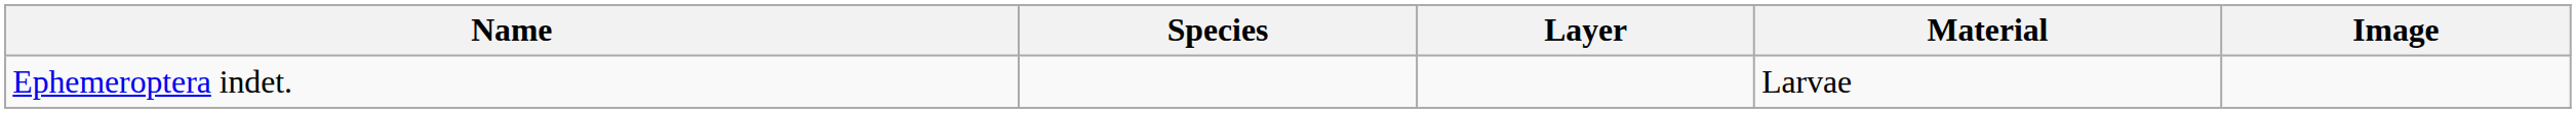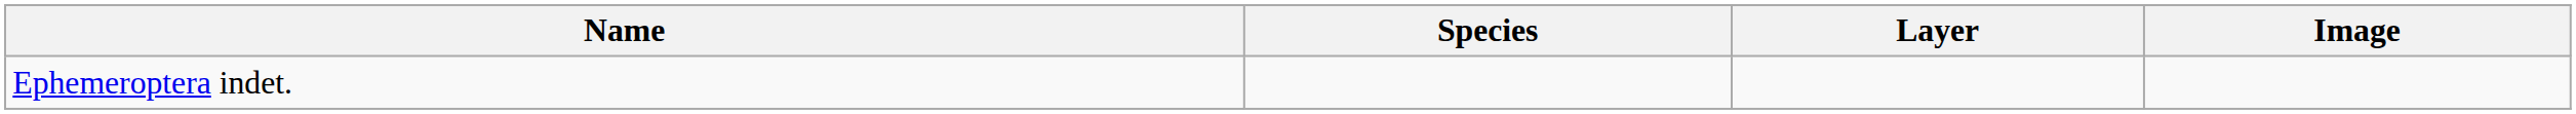- column: Material | Larvae
